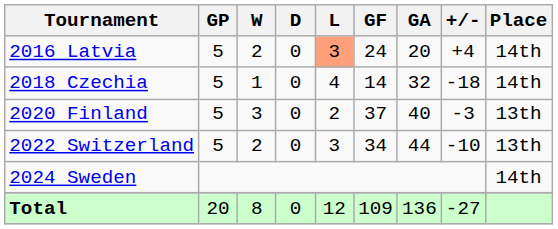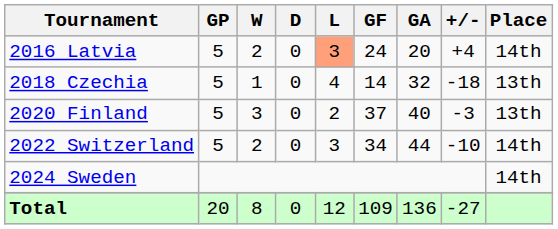2018 Czechia | Place: 14th -> 13th
2022 Switzerland | Place: 13th -> 14th
